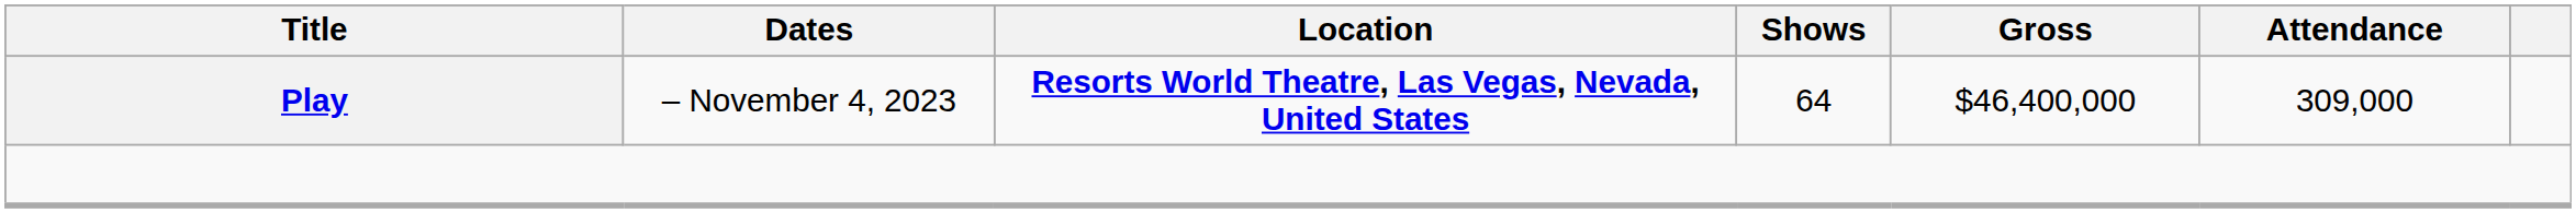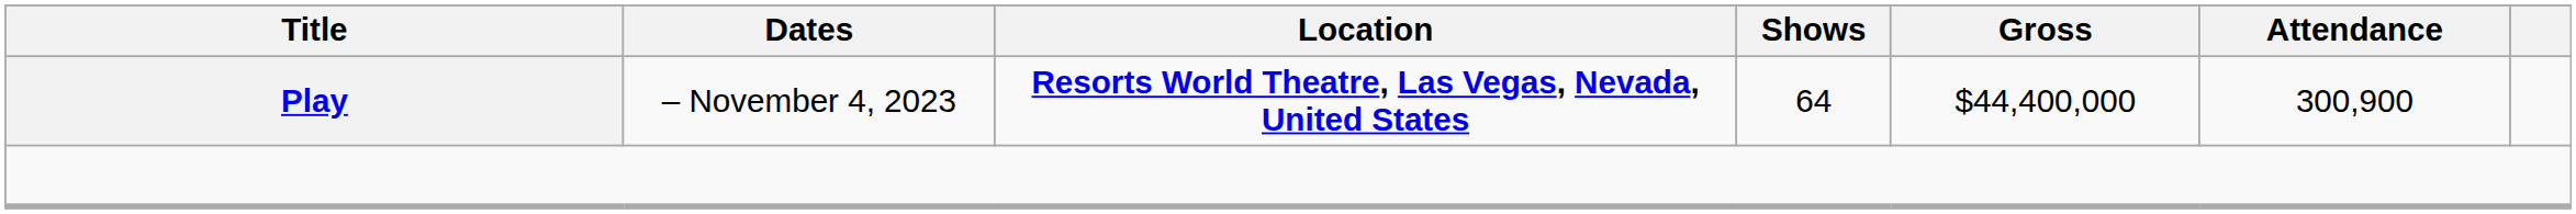Play | Gross: $46,400,000 -> $44,400,000
Play | Attendance: 309,000 -> 300,900
